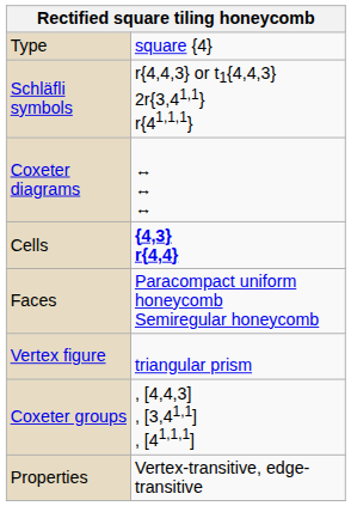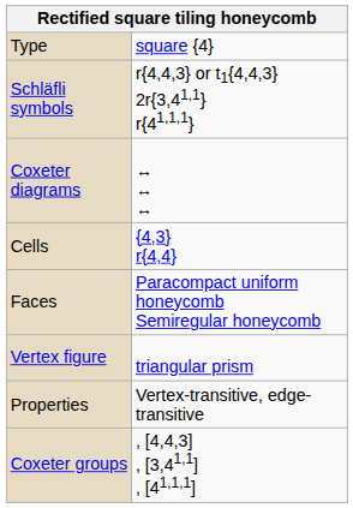Cells | column 2: bold -> normal
rows swapped: Coxeter groups <-> Properties
